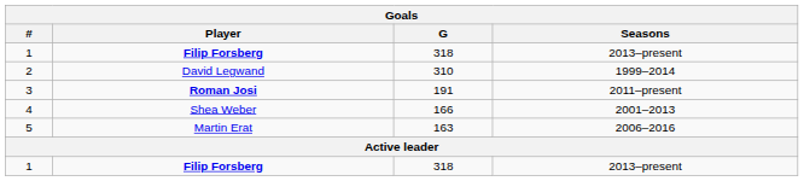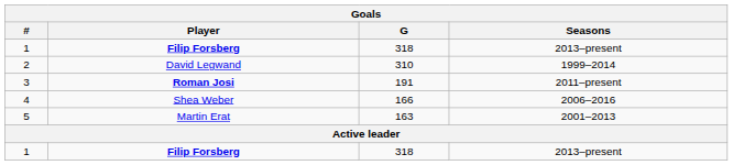4 | Seasons: 2001–2013 -> 2006–2016
5 | Seasons: 2006–2016 -> 2001–2013
